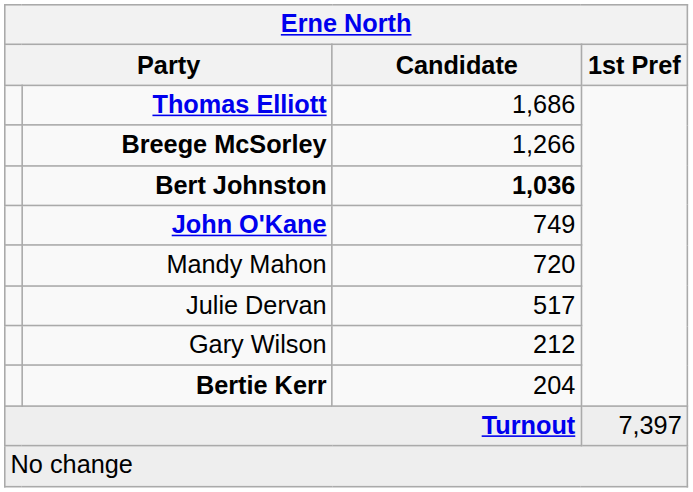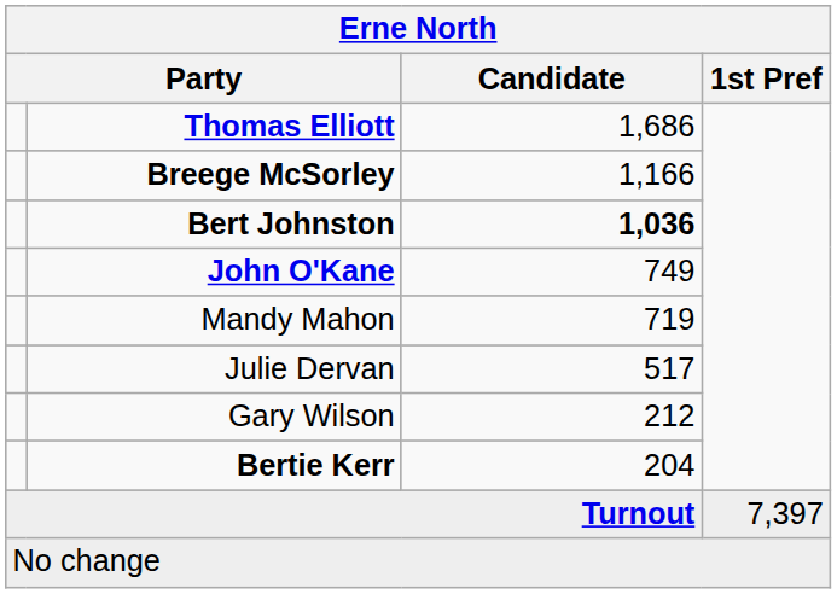Breege McSorley | Candidate: 1,266 -> 1,166
Mandy Mahon | Candidate: 720 -> 719
